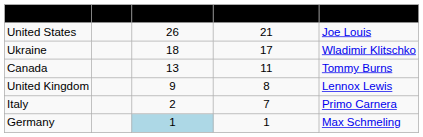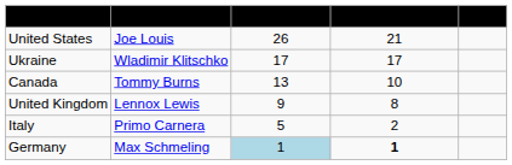columns swapped: Champion <-> Fights
Ukraine | Title defenses: 18 -> 17
Canada | Beaten opponents: 11 -> 10
Italy | Title defenses: 2 -> 5
Italy | Beaten opponents: 7 -> 2
Germany | Beaten opponents: normal -> bold
